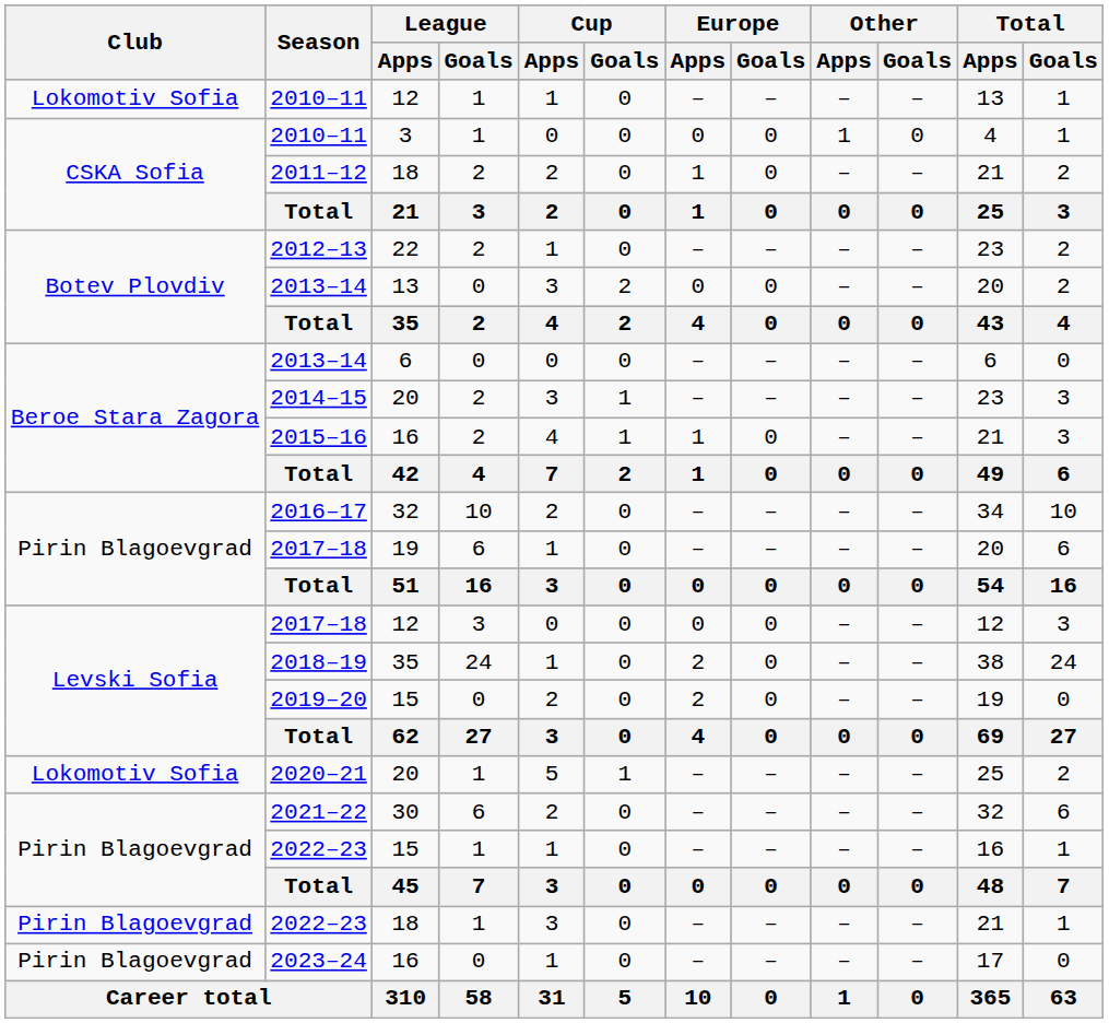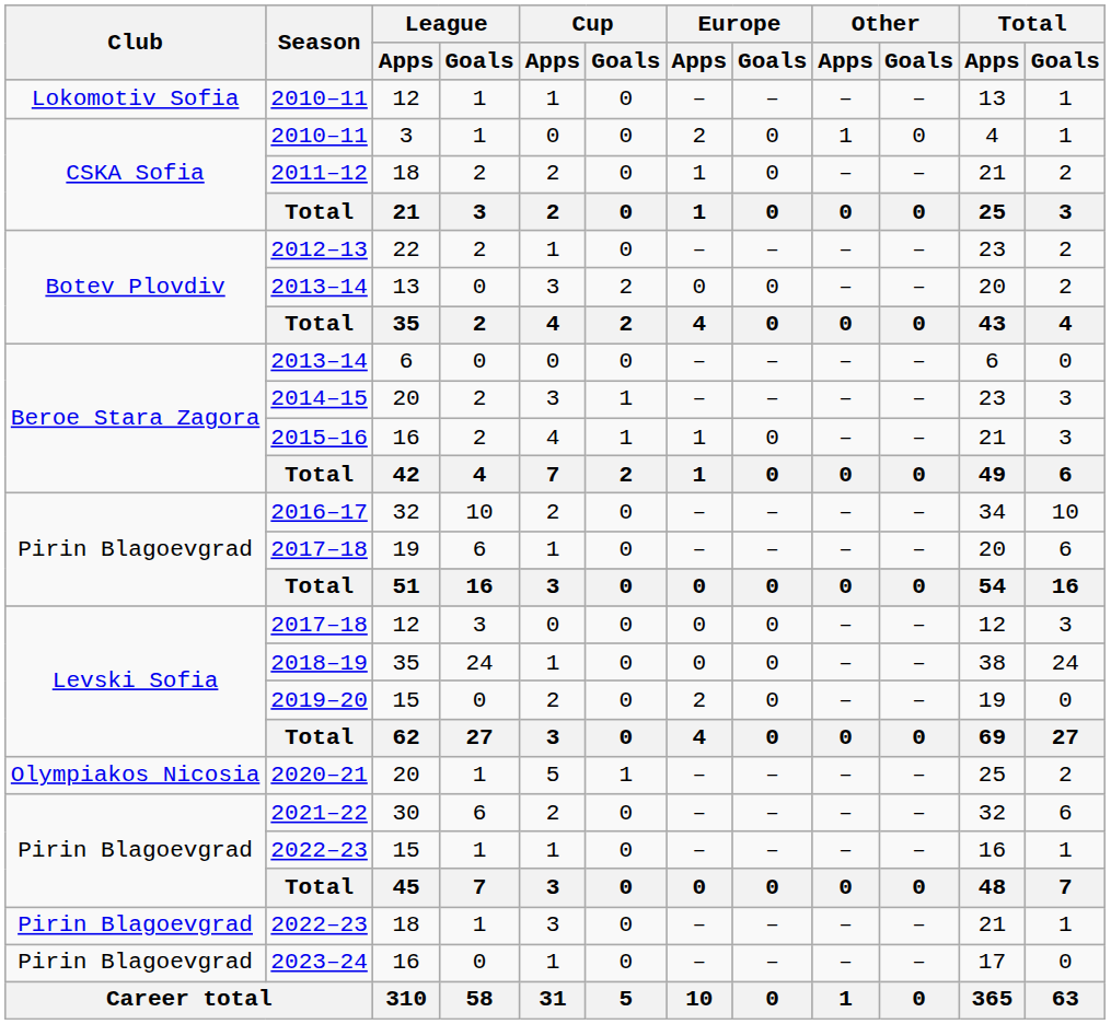2010–11 / 3 | Europe / Apps: 0 -> 2
2018–19 | Europe / Apps: 2 -> 0
2020–21 | Club: Lokomotiv Sofia -> Olympiakos Nicosia
